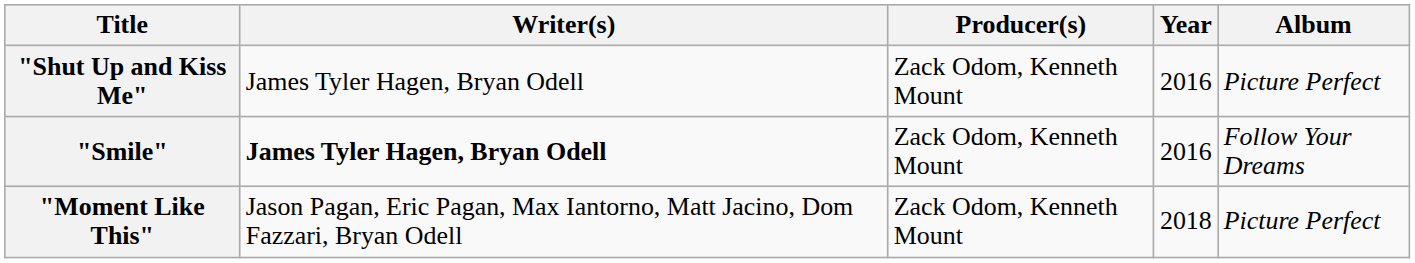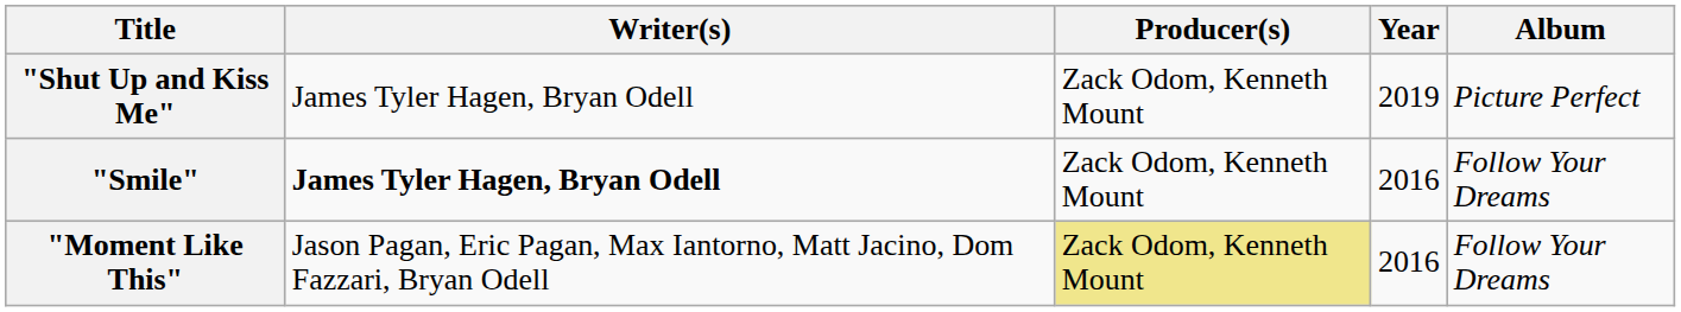"Shut Up and Kiss Me" | Year: 2016 -> 2019
"Moment Like This" | Producer(s): no background -> khaki background
"Moment Like This" | Year: 2018 -> 2016
"Moment Like This" | Album: Picture Perfect -> Follow Your Dreams
